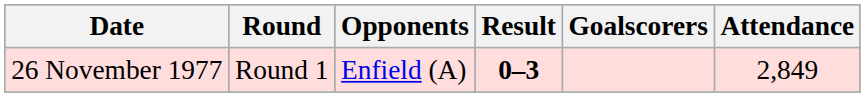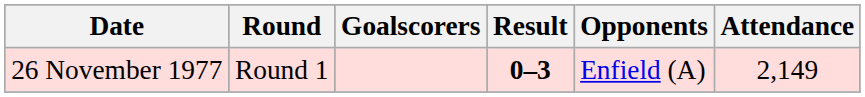columns swapped: Opponents <-> Goalscorers
26 November 1977 | Attendance: 2,849 -> 2,149
